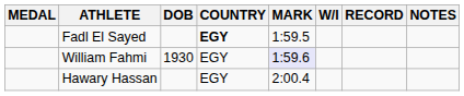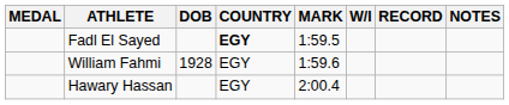William Fahmi | DOB: 1930 -> 1928
William Fahmi | MARK: lavender background -> no background
